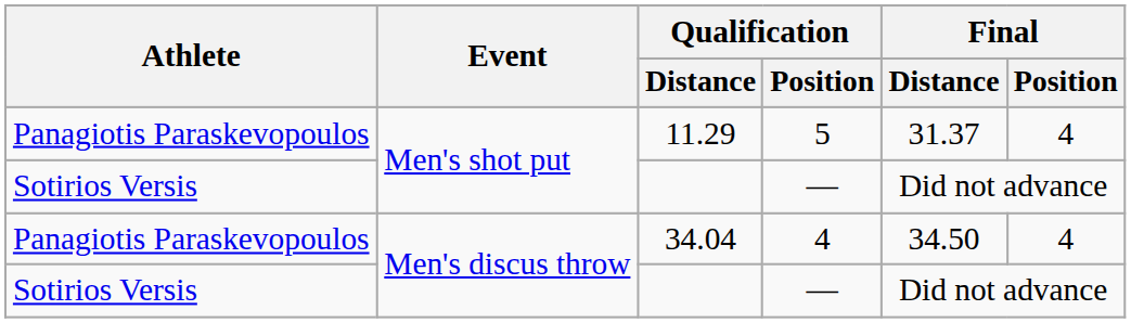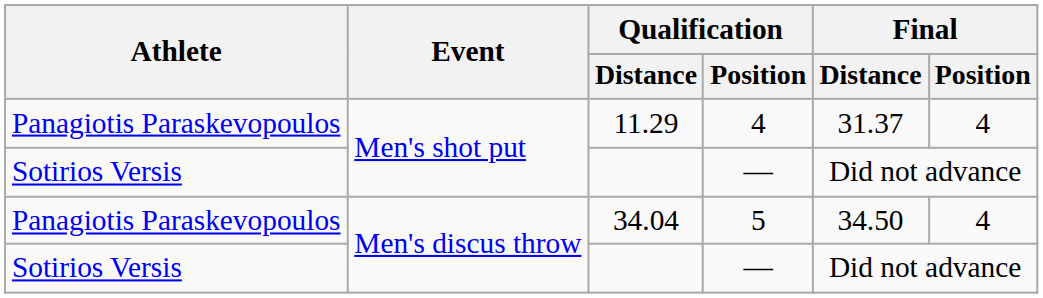11.29 | Qualification / Position: 5 -> 4
34.04 | Qualification / Position: 4 -> 5
